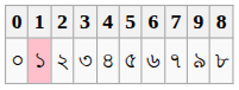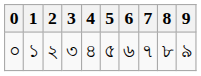columns swapped: 8 <-> 9
০ | 1: pink background -> no background
